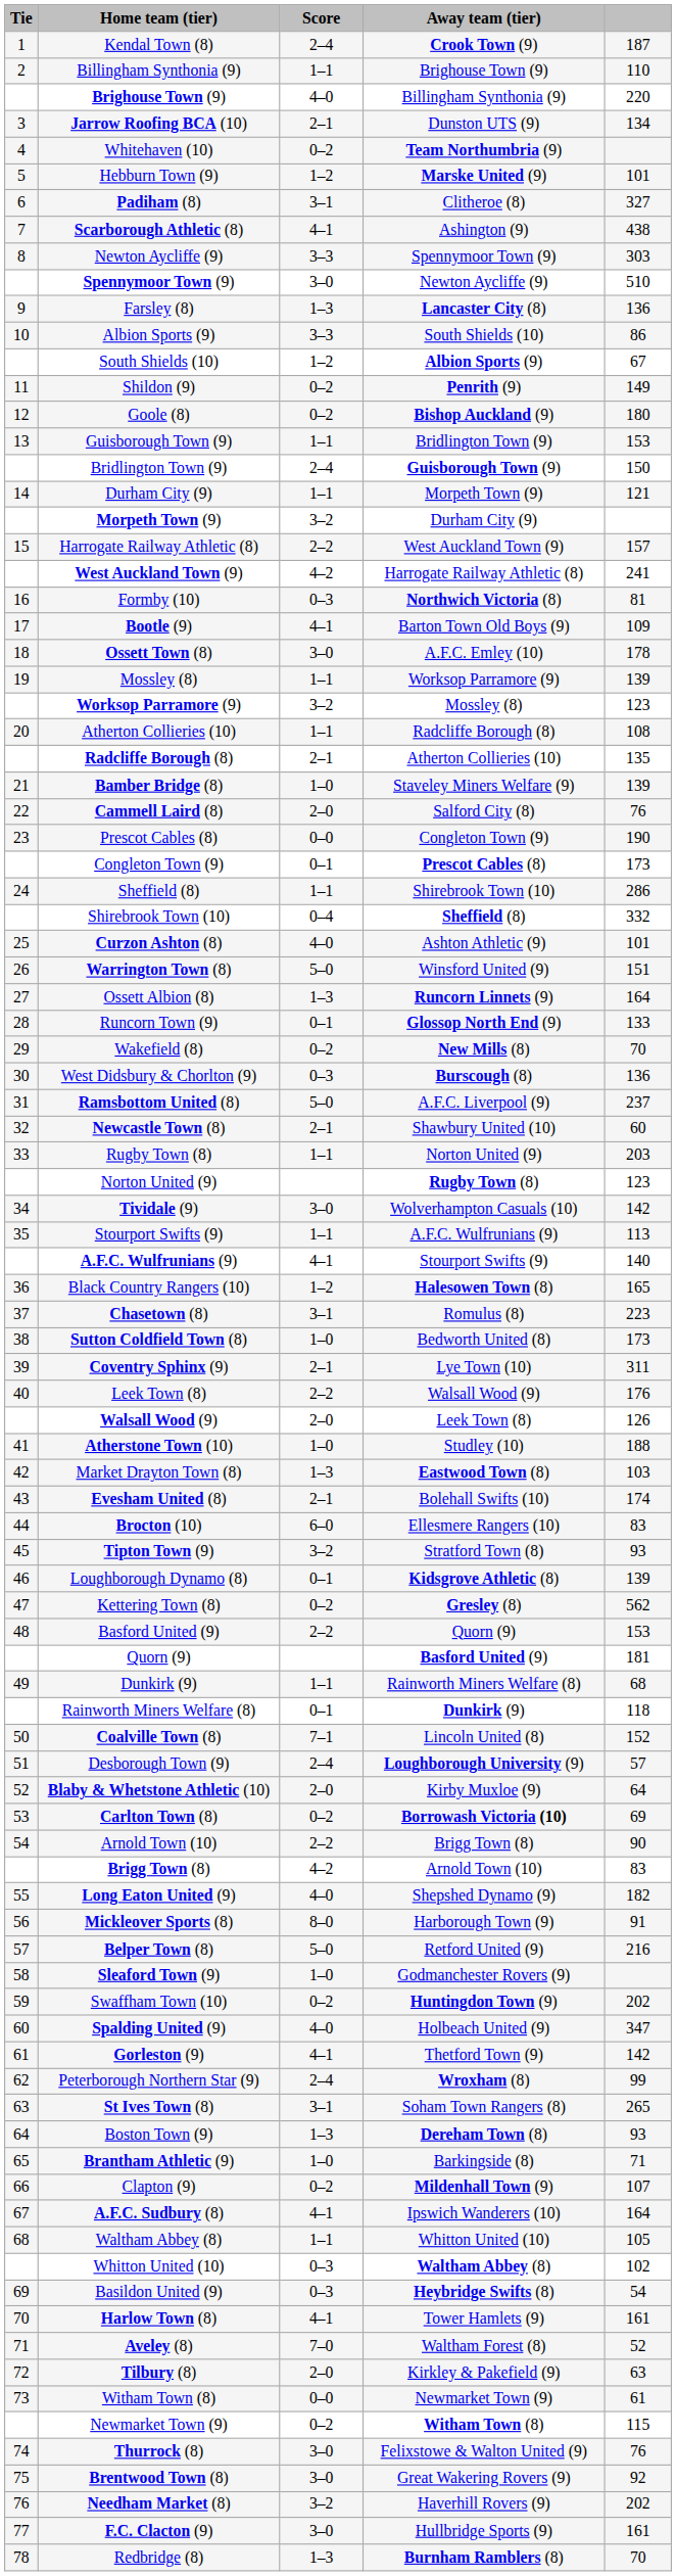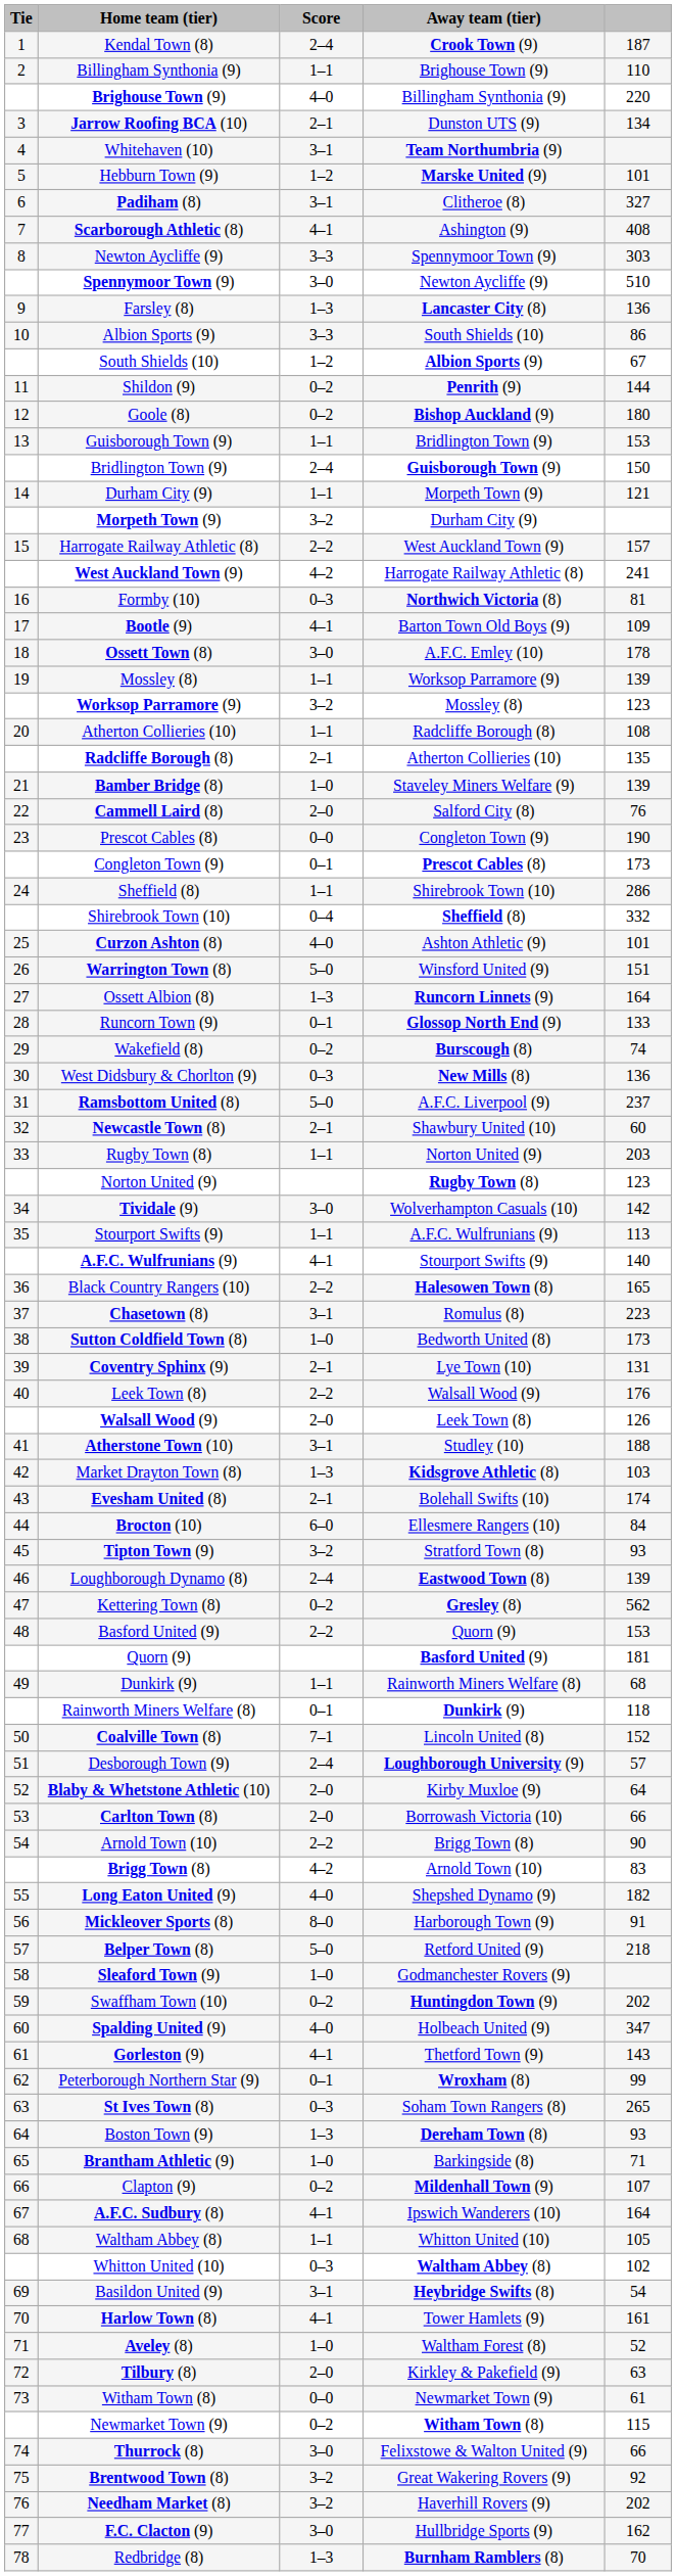Whitehaven (10) | Score: 0–2 -> 3–1
Scarborough Athletic (8) | column 5: 438 -> 408
Shildon (9) | column 5: 149 -> 144
Wakefield (8) | Away team (tier): New Mills (8) -> Burscough (8)
Wakefield (8) | column 5: 70 -> 74
West Didsbury & Chorlton (9) | Away team (tier): Burscough (8) -> New Mills (8)
Black Country Rangers (10) | Score: 1–2 -> 2–2
Coventry Sphinx (9) | column 5: 311 -> 131
Atherstone Town (10) | Score: 1–0 -> 3–1
Market Drayton Town (8) | Away team (tier): Eastwood Town (8) -> Kidsgrove Athletic (8)
Brocton (10) | column 5: 83 -> 84
Loughborough Dynamo (8) | Score: 0–1 -> 2–4
Loughborough Dynamo (8) | Away team (tier): Kidsgrove Athletic (8) -> Eastwood Town (8)
Carlton Town (8) | Score: 0–2 -> 2–0
Carlton Town (8) | Away team (tier): bold -> normal
Carlton Town (8) | column 5: 69 -> 66
Belper Town (8) | column 5: 216 -> 218
Gorleston (9) | column 5: 142 -> 143
Peterborough Northern Star (9) | Score: 2–4 -> 0–1
St Ives Town (8) | Score: 3–1 -> 0–3
Basildon United (9) | Score: 0–3 -> 3–1
Aveley (8) | Score: 7–0 -> 1–0
Thurrock (8) | column 5: 76 -> 66
Brentwood Town (8) | Score: 3–0 -> 3–2
F.C. Clacton (9) | column 5: 161 -> 162
